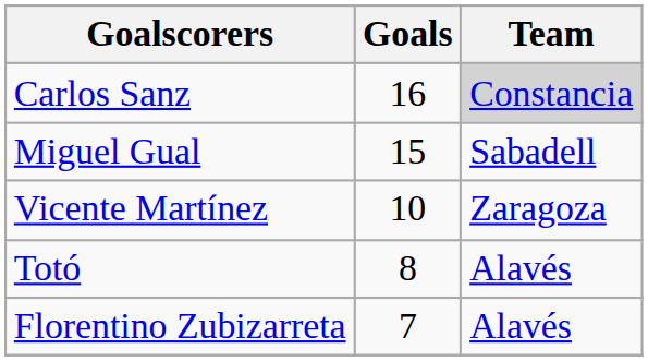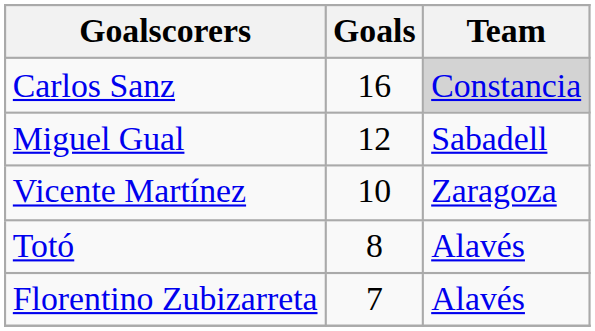Miguel Gual | Goals: 15 -> 12
